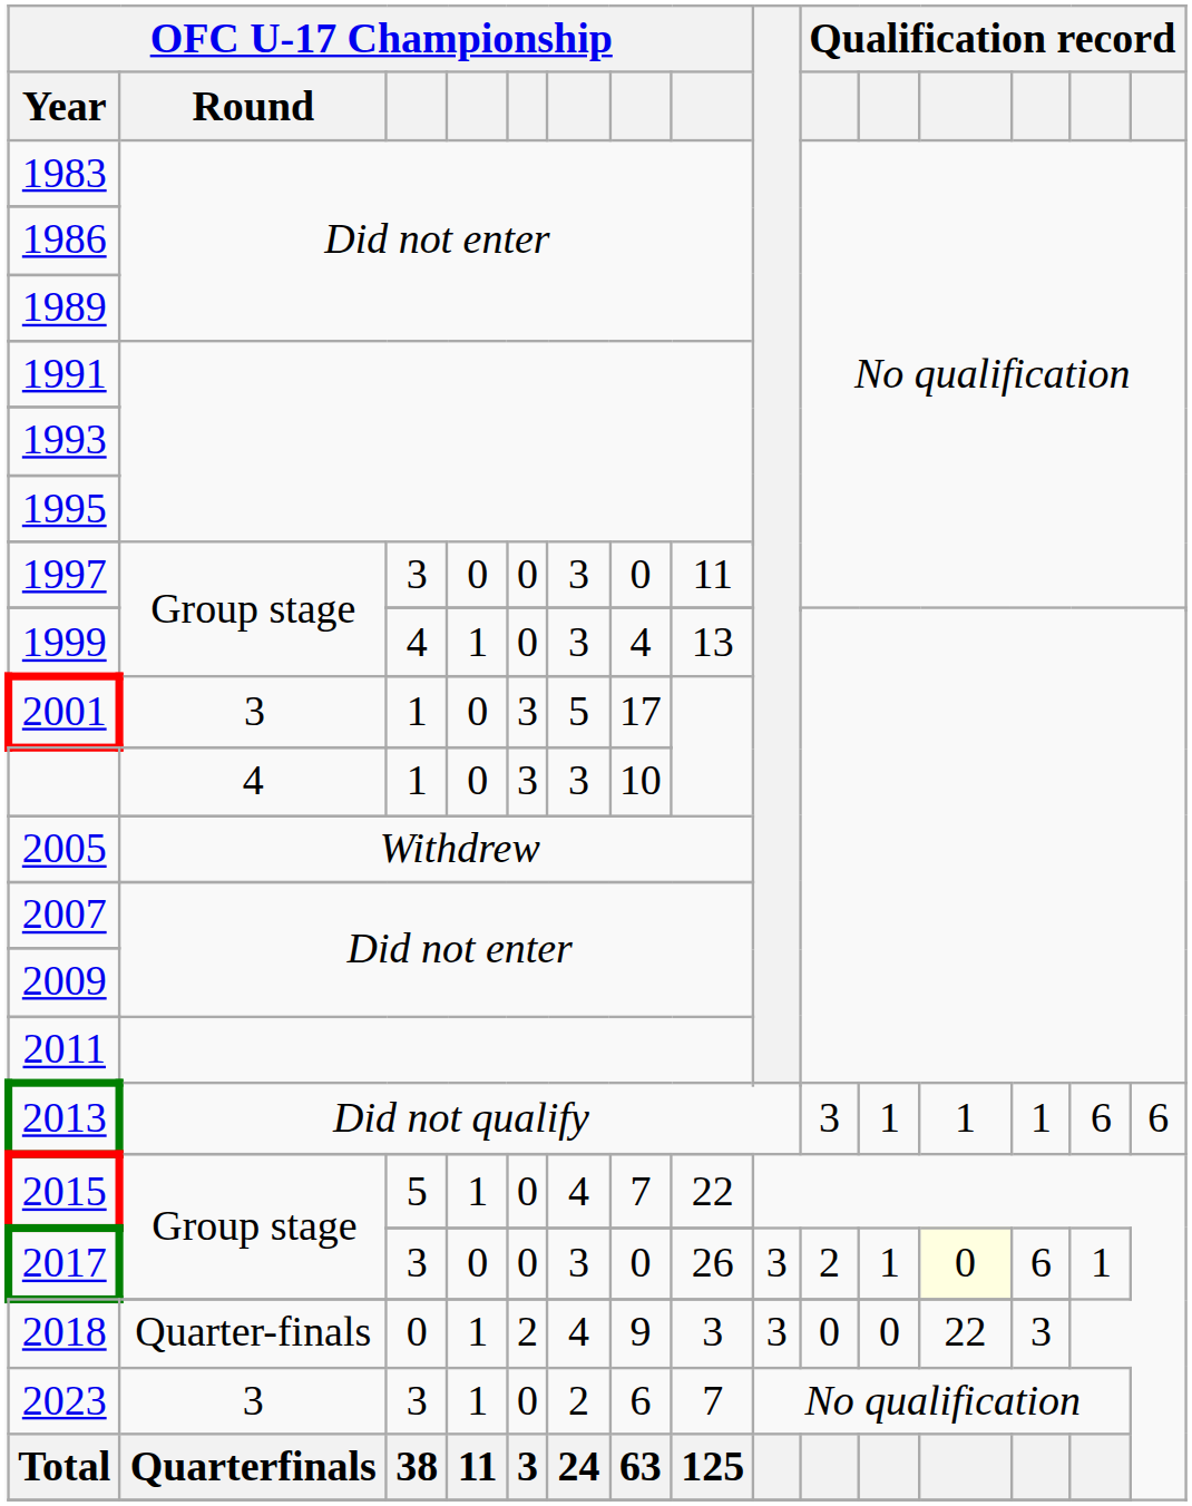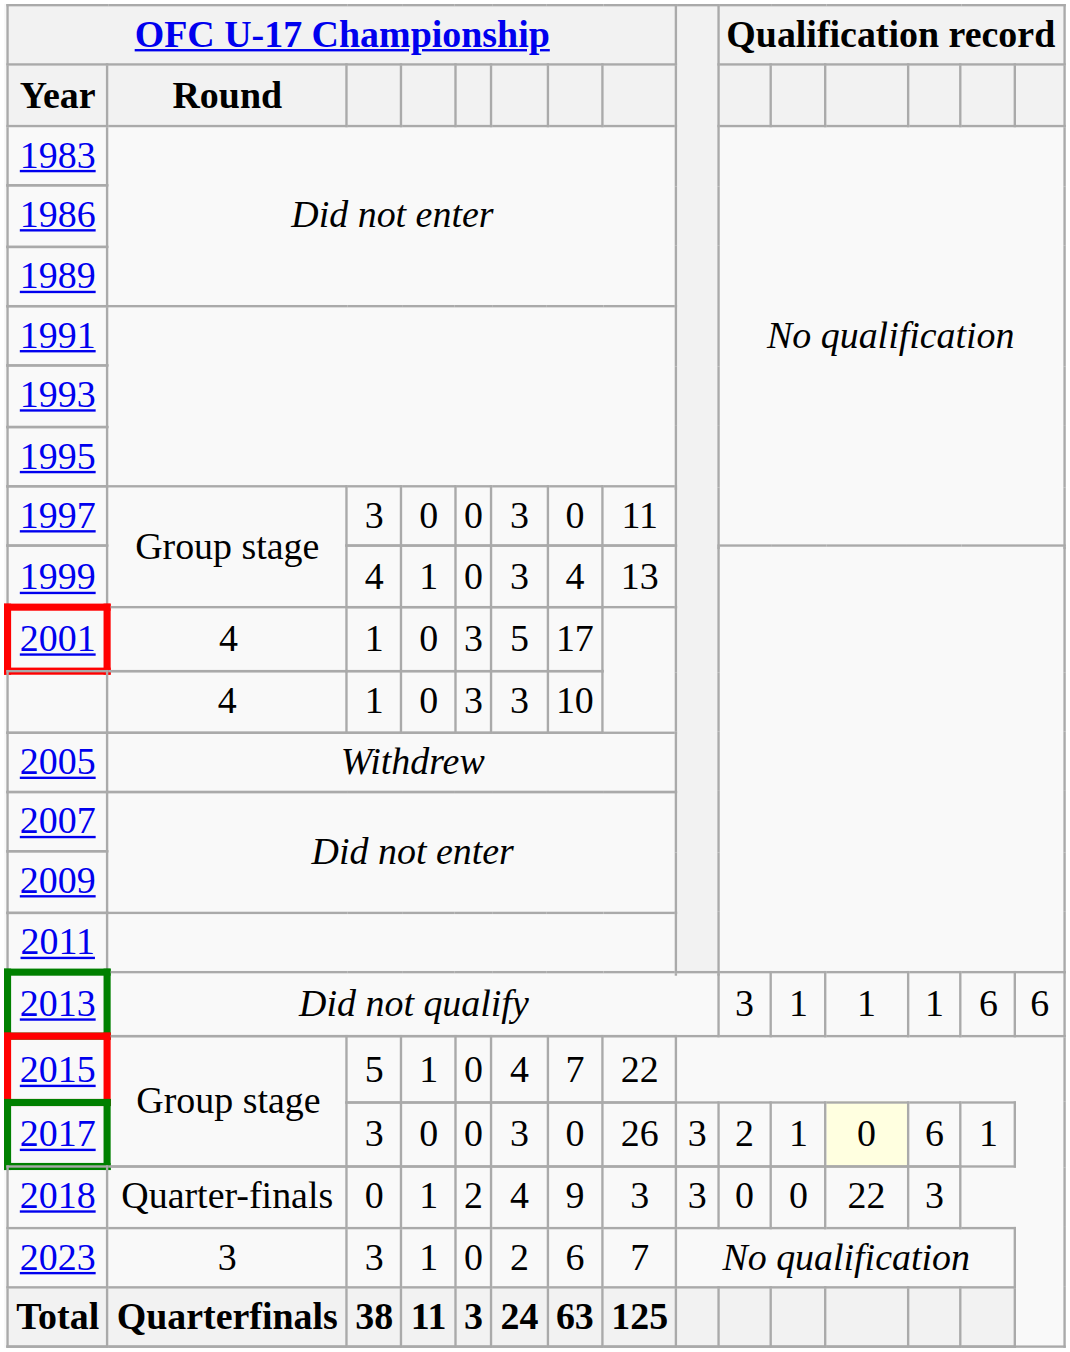2001 | OFC U-17 Championship / Round: 3 -> 4
